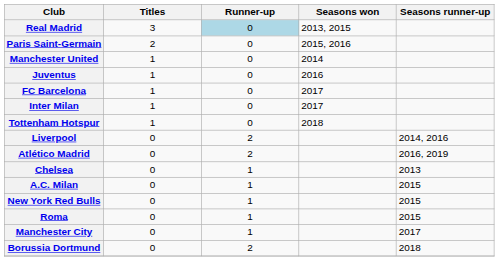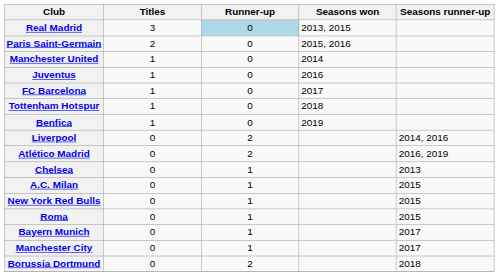- row: Inter Milan | 1 | 0 | 2017
+ row: Benfica | 1 | 0 | 2019
+ row: Bayern Munich | 0 | 1 | 2017
